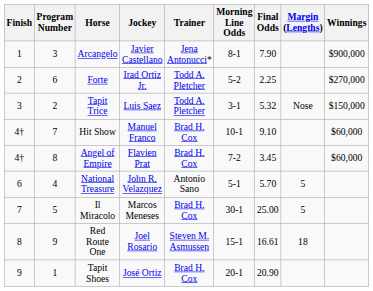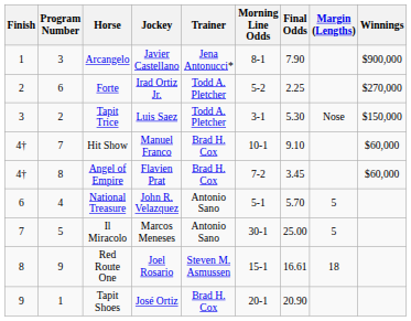Tapit Trice | Final Odds: 5.32 -> 5.30
Il Miracolo | Trainer: Brad H. Cox -> Antonio Sano
